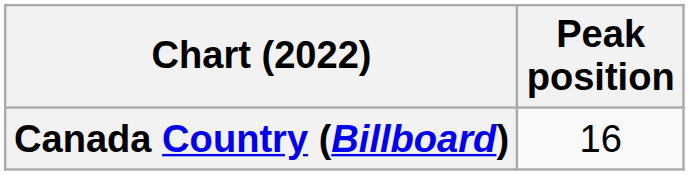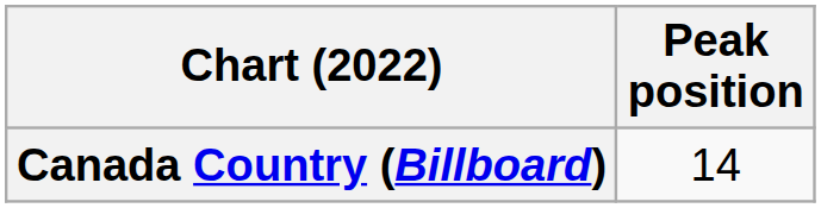Canada Country (Billboard) | Peak position: 16 -> 14
